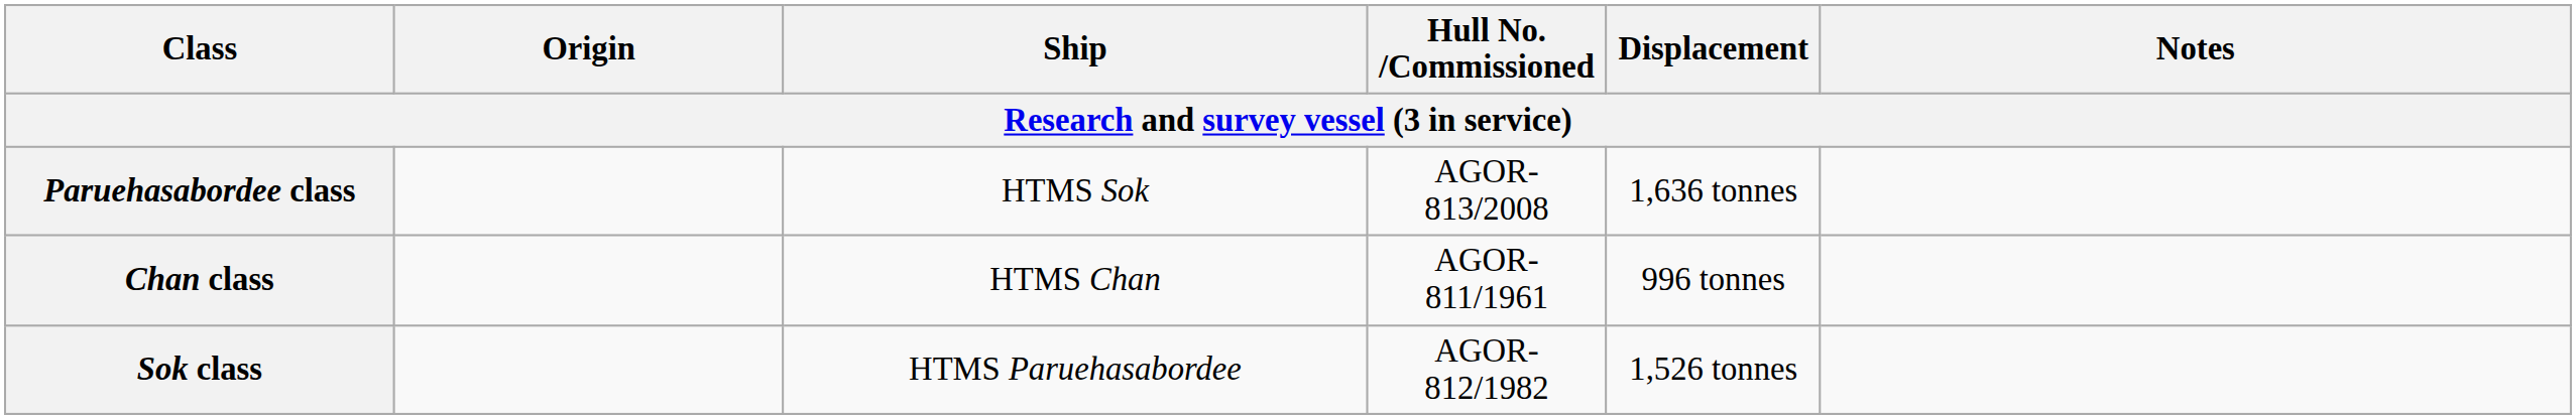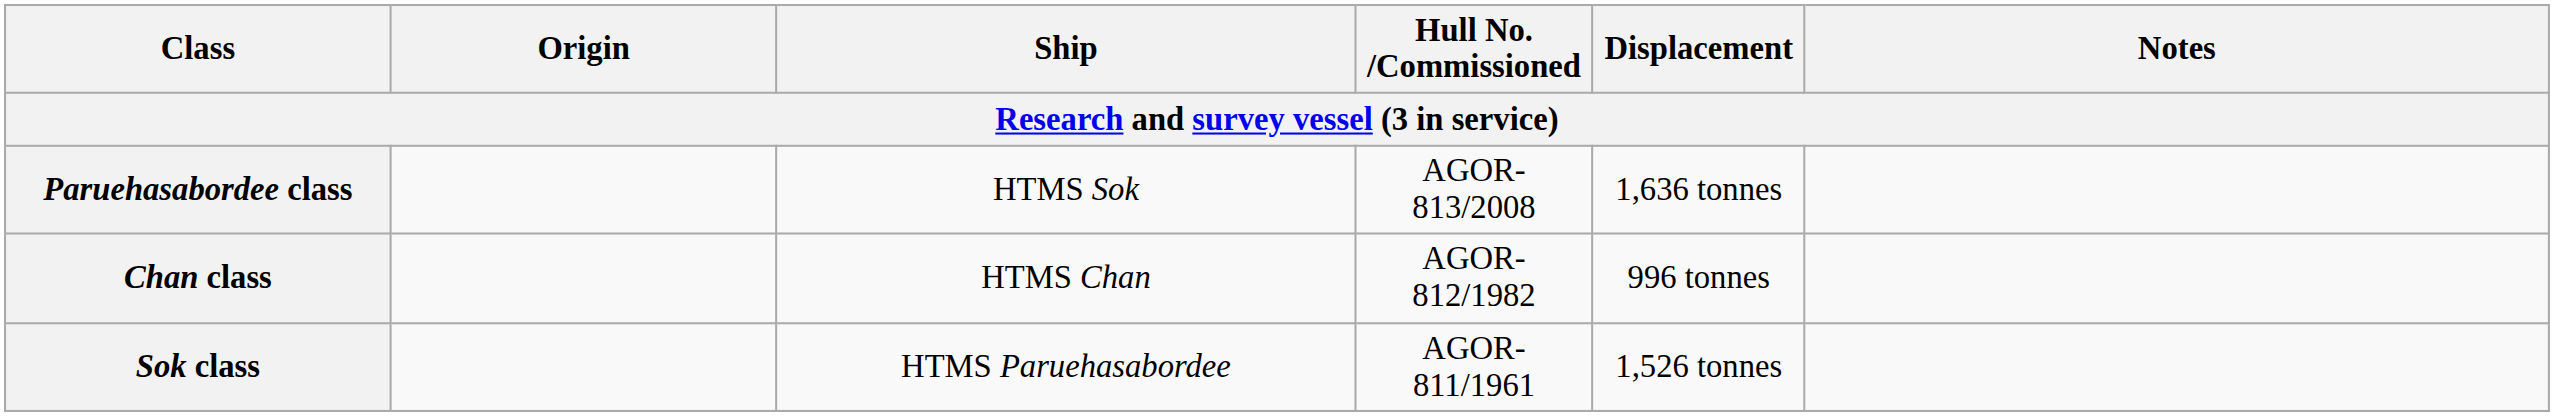Chan class | Hull No. /Commissioned: AGOR-811/1961 -> AGOR-812/1982
Sok class | Hull No. /Commissioned: AGOR-812/1982 -> AGOR-811/1961
